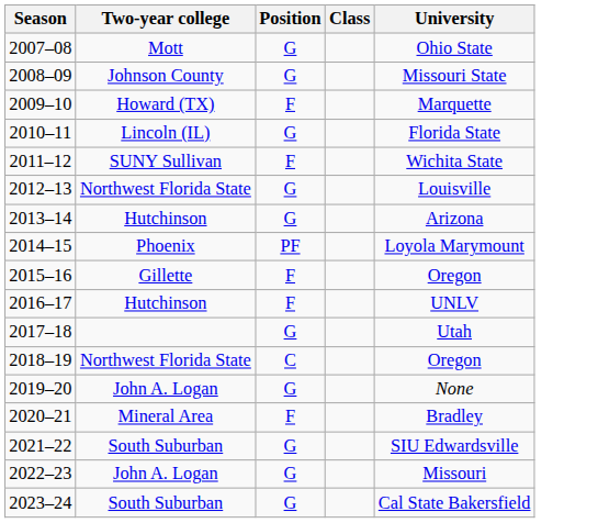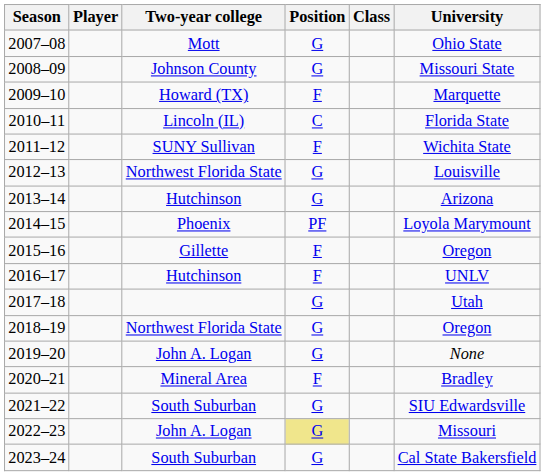+ column: Player
2010–11 | Position: G -> C
2018–19 | Position: C -> G
2022–23 | Position: no background -> khaki background
